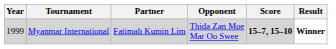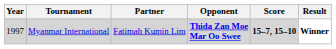Myanmar International | Year: 1999 -> 1997
Myanmar International | Opponent: normal -> bold
